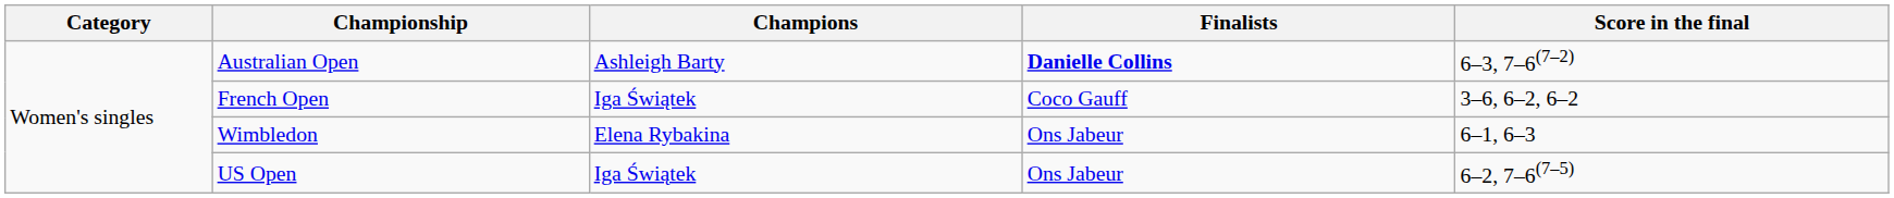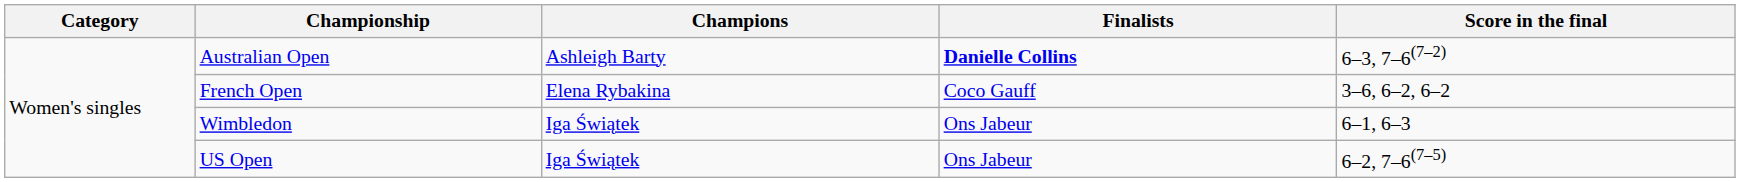French Open | Champions: Iga Świątek -> Elena Rybakina
Wimbledon | Champions: Elena Rybakina -> Iga Świątek
